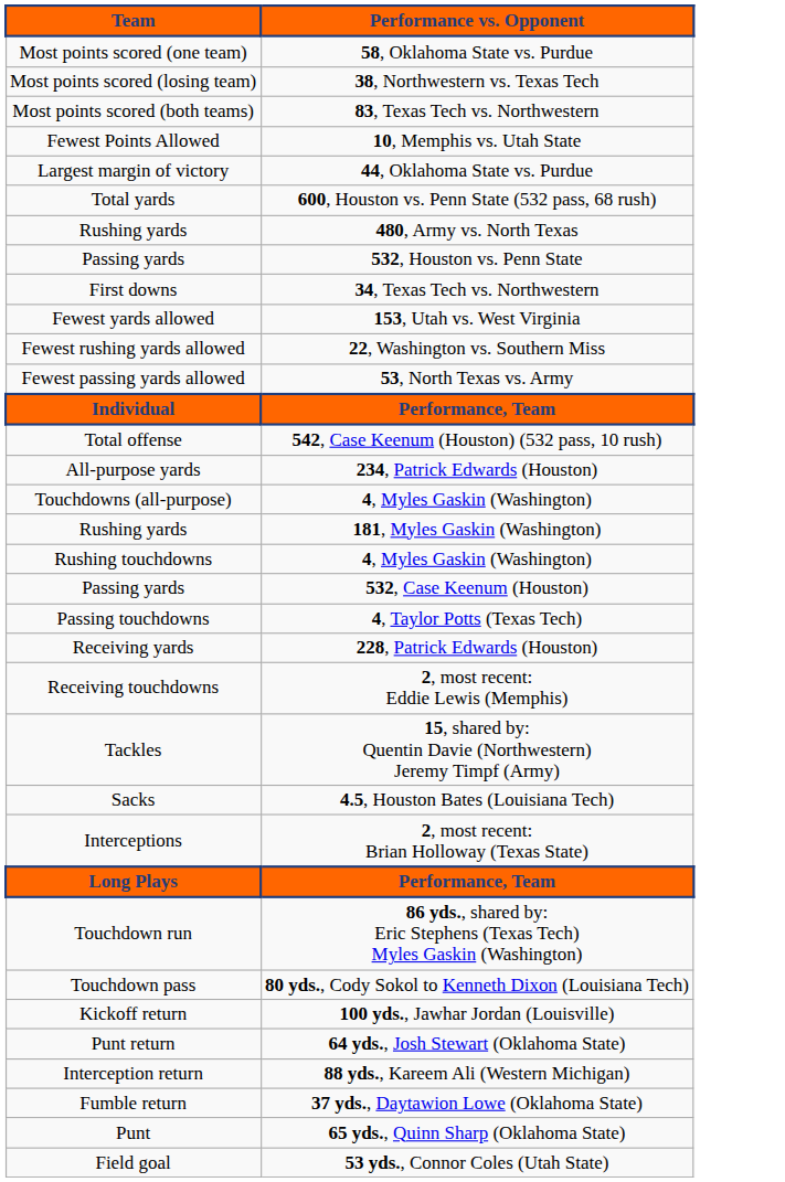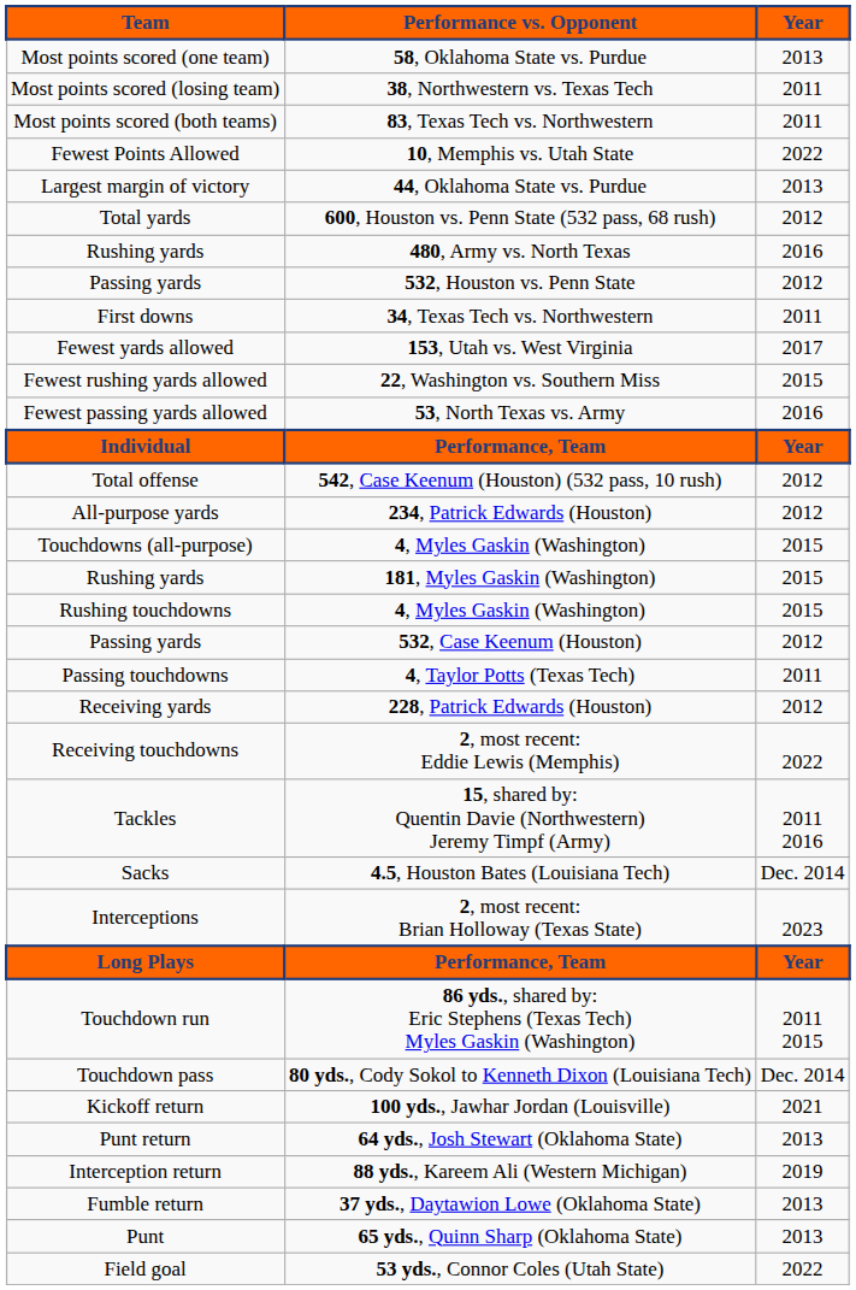+ column: Year | 2013 | 2011 | 2011 | 2022 | 2013 | 2012 | 2016 | 2012 | 2011 | 2017 | 2015 | 2016 | Year | 2012 | 2012 | 2015 | 2015 | 2015 | 2012 | 2011 | 2012 | 2022 | 2011 2016 | Dec. 2014 | 2023 | Year | 2011 2015 | Dec. 2014 | 2021 | 2013 | 2019 | 2013 | 2013 | 2022
